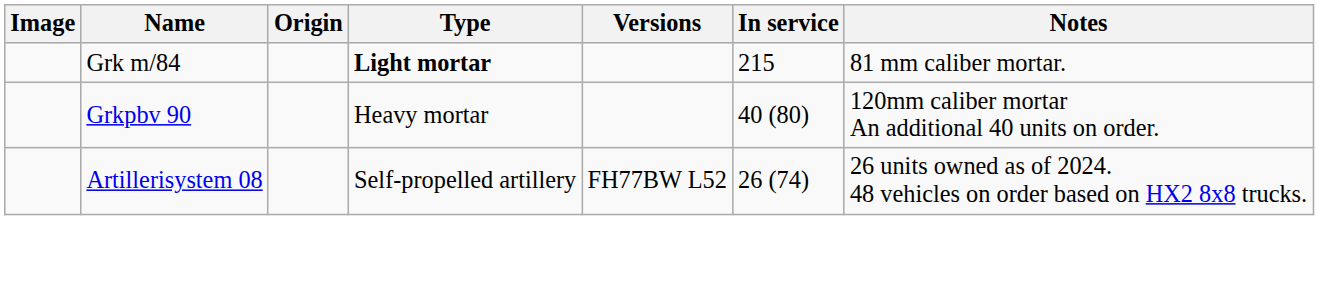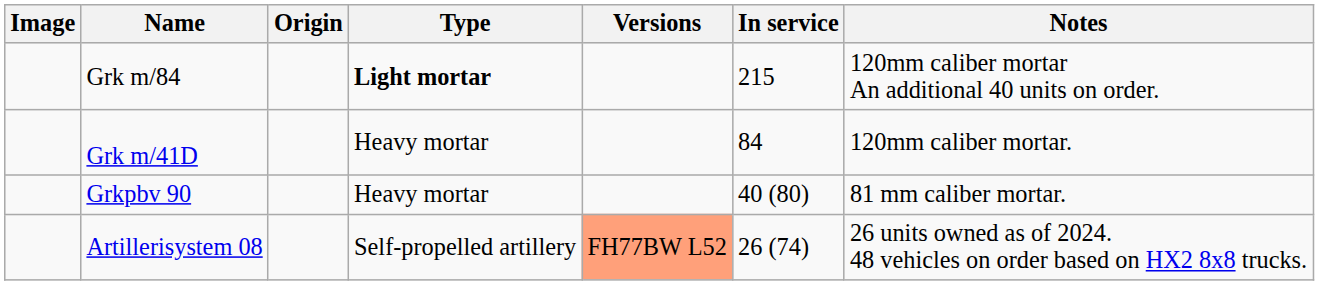Grk m/84 | Notes: 81 mm caliber mortar. -> 120mm caliber mortar An additional 40 units on order.
+ row: Grk m/41D | Heavy mortar | 84 | 120mm caliber mortar.
Grkpbv 90 | Notes: 120mm caliber mortar An additional 40 units on order. -> 81 mm caliber mortar.
Artillerisystem 08 | Versions: no background -> lightsalmon background
